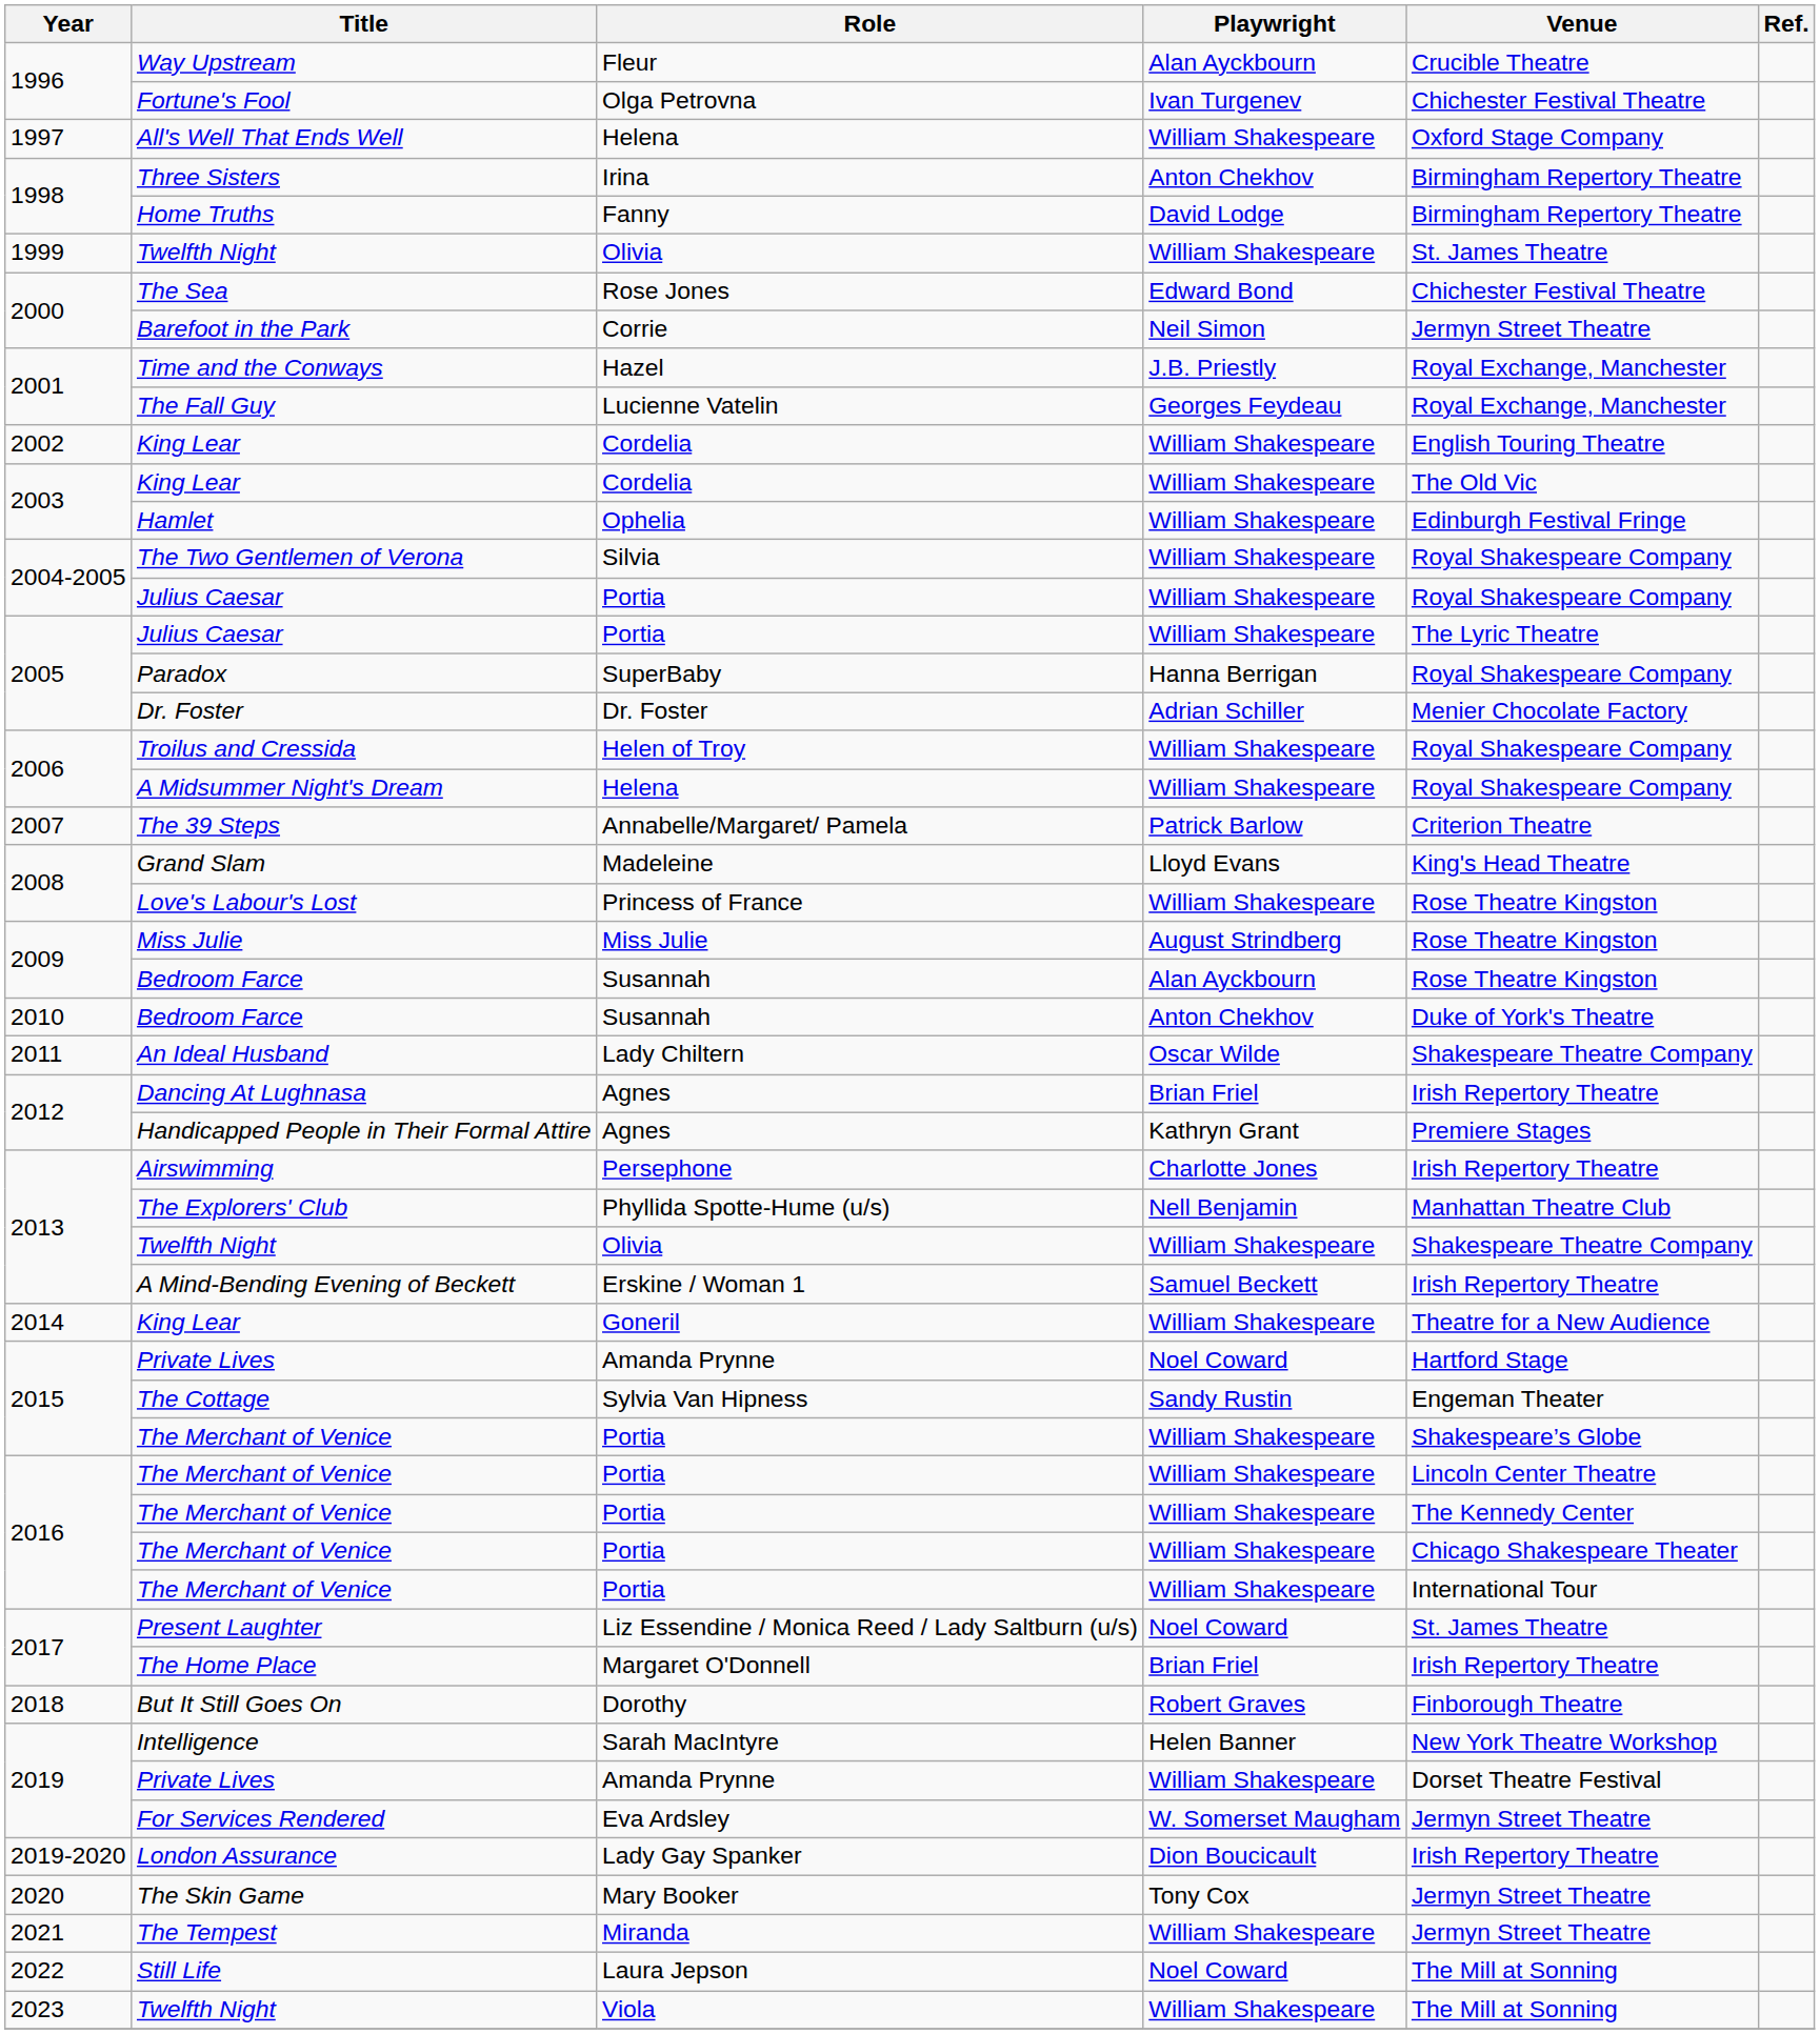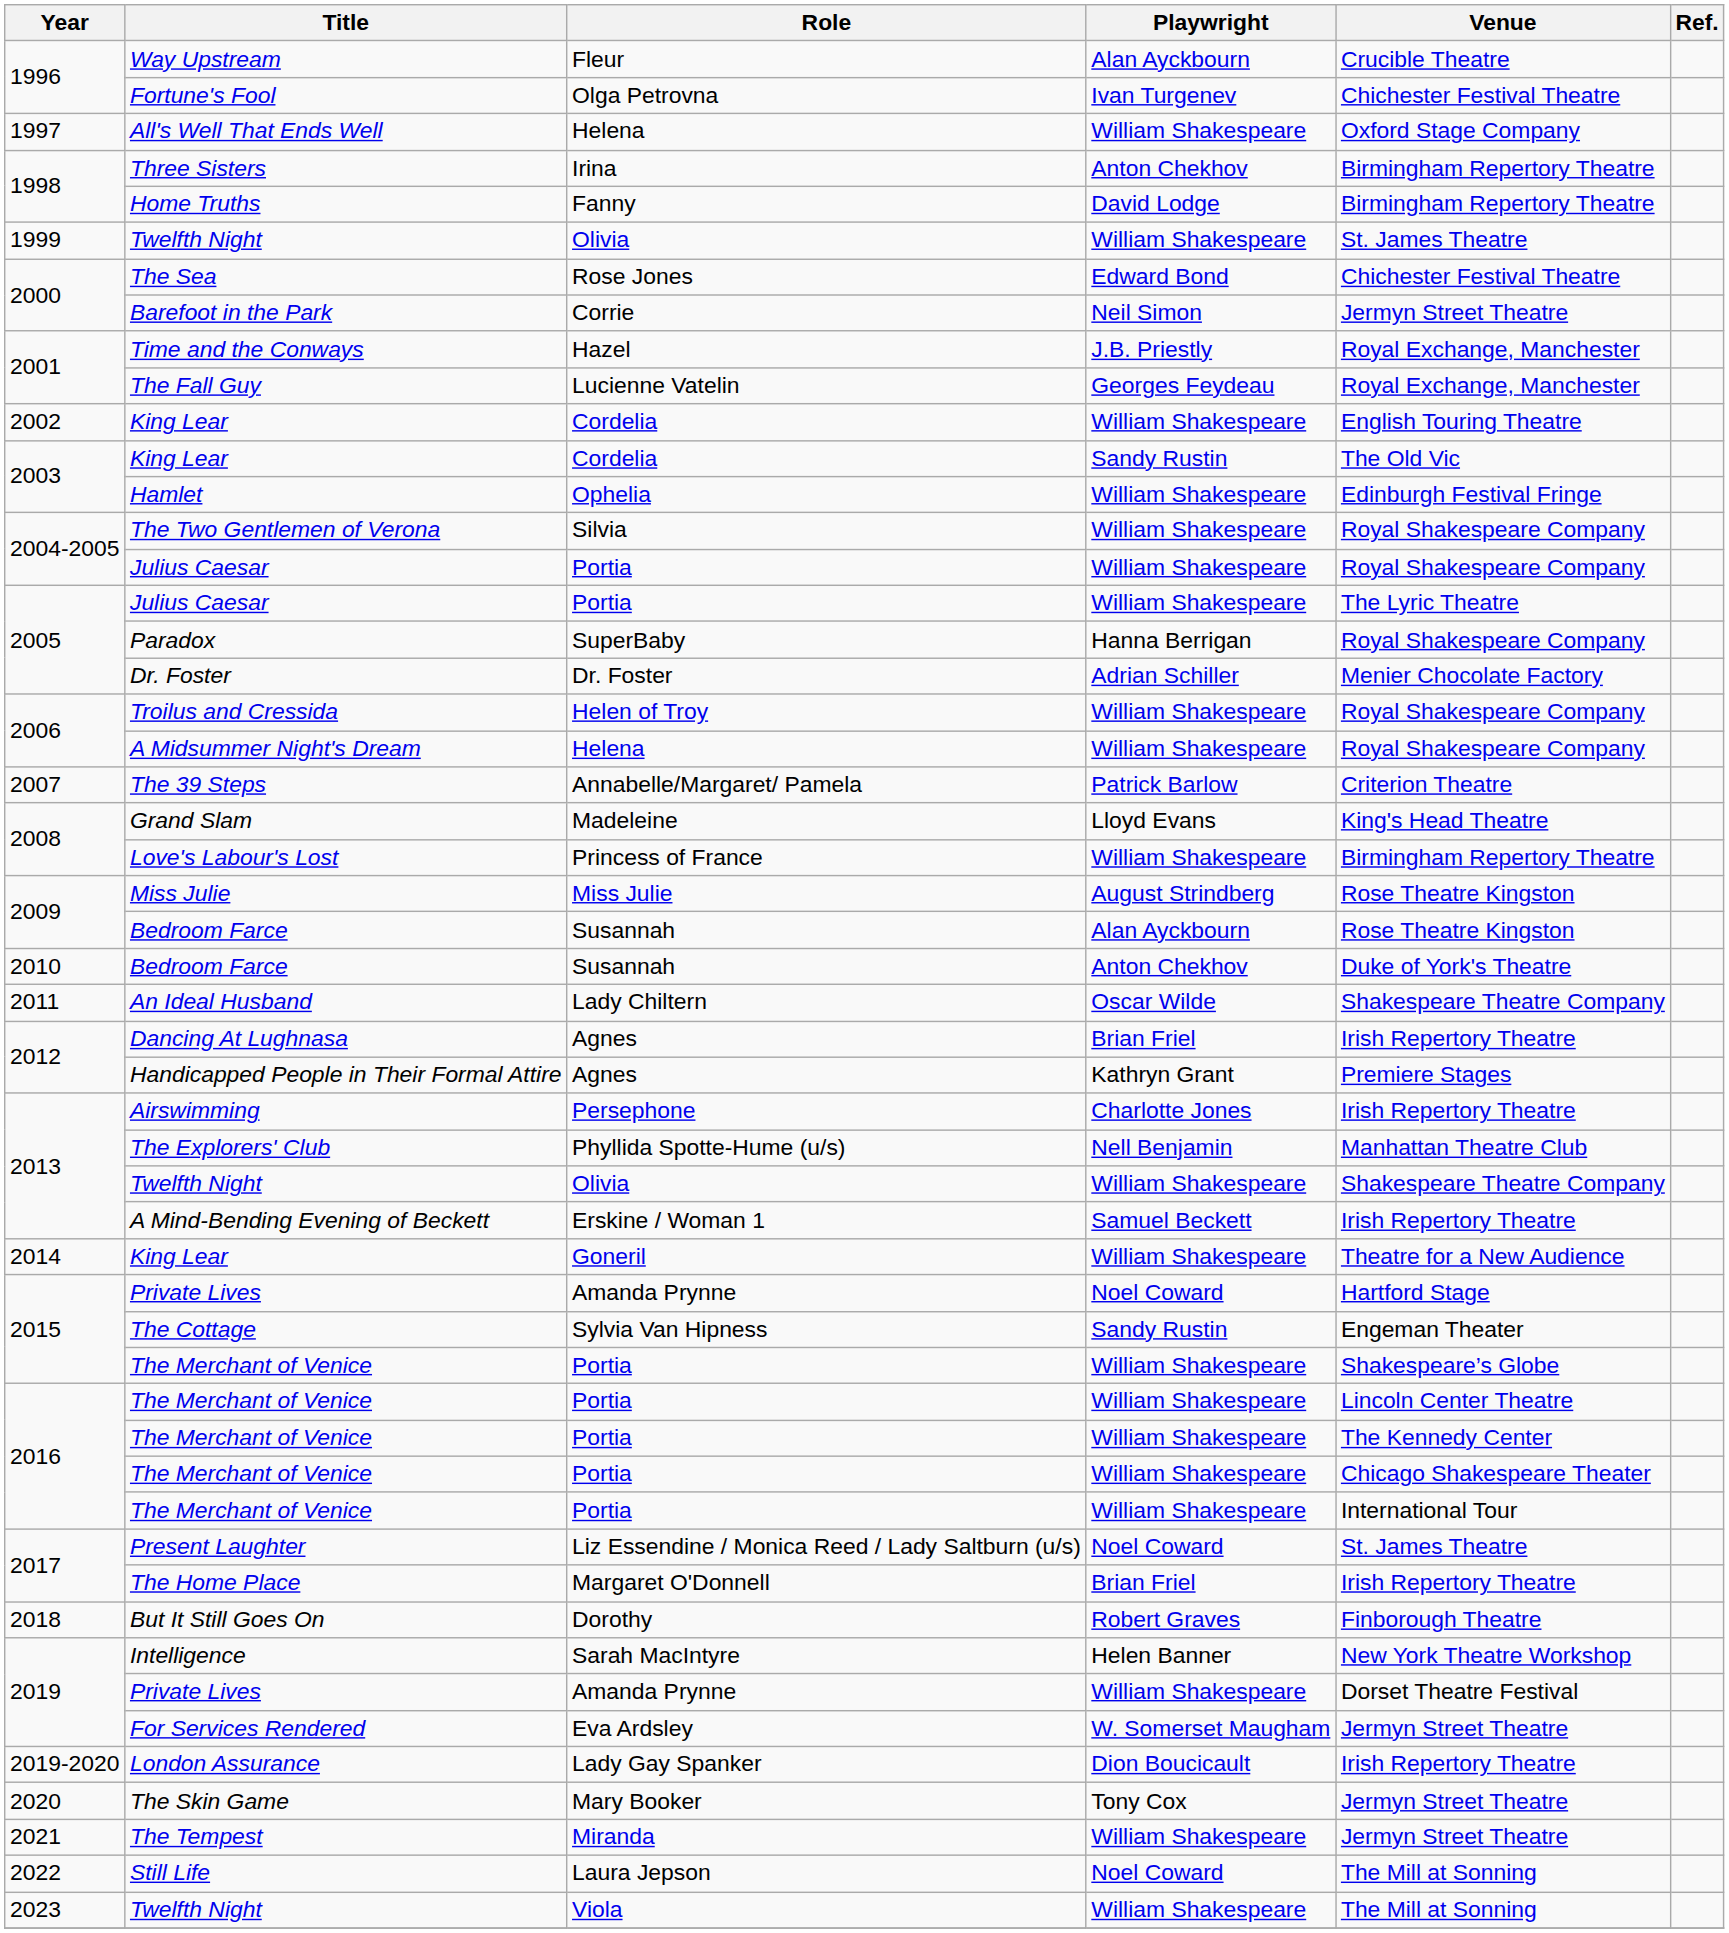2003 / King Lear | Playwright: William Shakespeare -> Sandy Rustin
Love's Labour's Lost | Venue: Rose Theatre Kingston -> Birmingham Repertory Theatre
